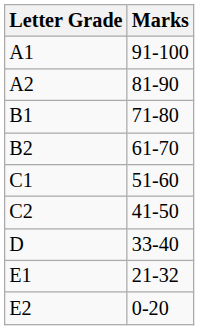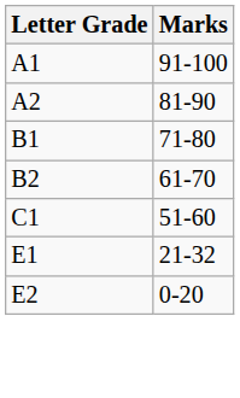- row: C2 | 41-50
- row: D | 33-40
